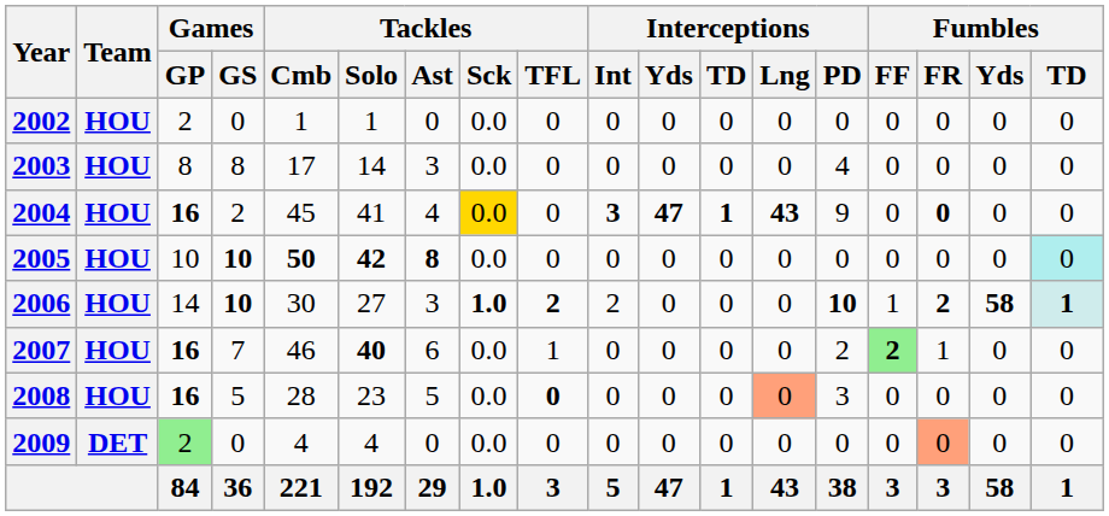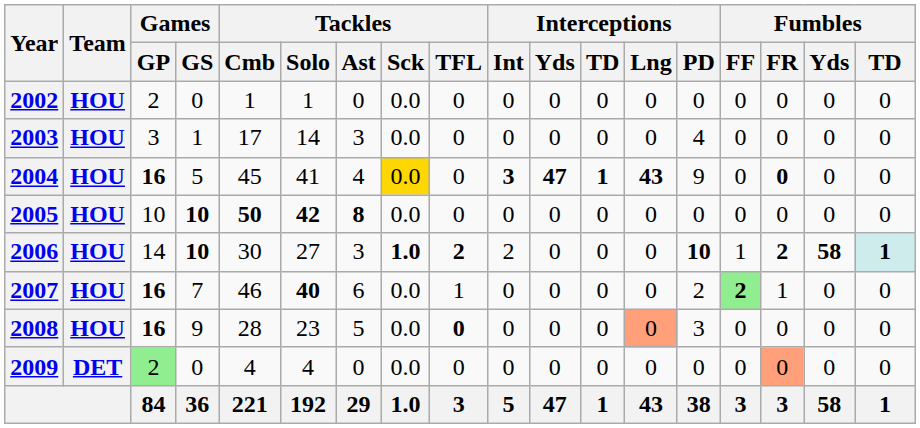2003 | Games / GP: 8 -> 3
2003 | Games / GS: 8 -> 1
2004 | Games / GS: 2 -> 5
2005 | Fumbles / TD: paleturquoise background -> no background
2008 | Games / GS: 5 -> 9
